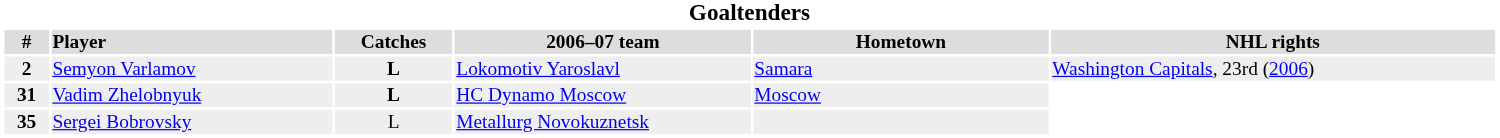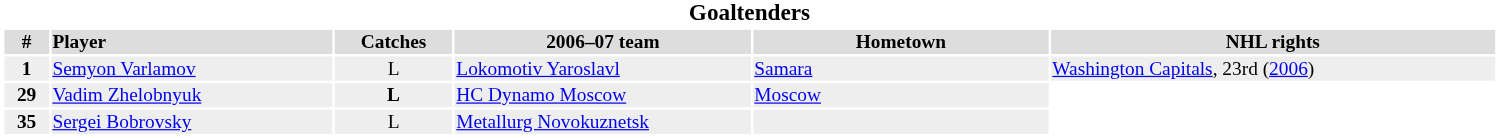Semyon Varlamov | #: 2 -> 1
Semyon Varlamov | Catches: bold -> normal
Vadim Zhelobnyuk | #: 31 -> 29
